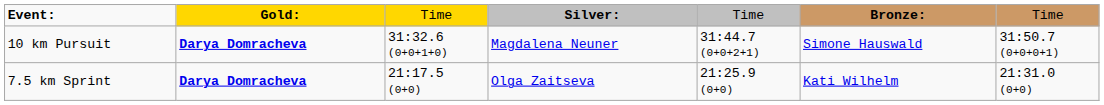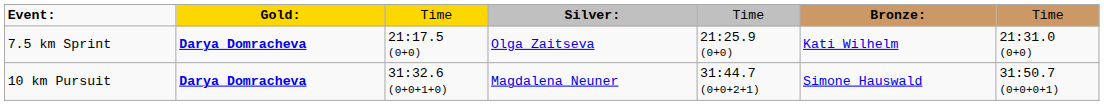rows swapped: 7.5 km Sprint <-> 10 km Pursuit
